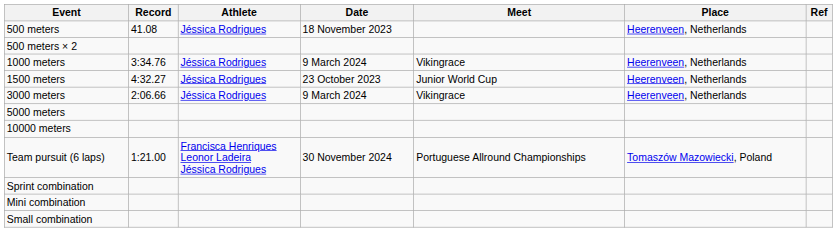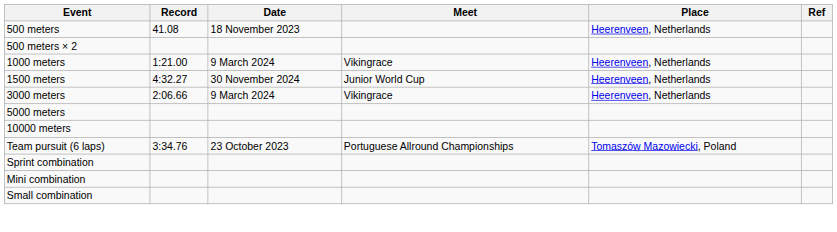- column: Athlete | Jéssica Rodrigues | Jéssica Rodrigues | Jéssica Rodrigues | Jéssica Rodrigues | Francisca Henriques Leonor Ladeira Jéssica Rodrigues
1000 meters | Record: 3:34.76 -> 1:21.00
1500 meters | Date: 23 October 2023 -> 30 November 2024
Team pursuit (6 laps) | Record: 1:21.00 -> 3:34.76
Team pursuit (6 laps) | Date: 30 November 2024 -> 23 October 2023
